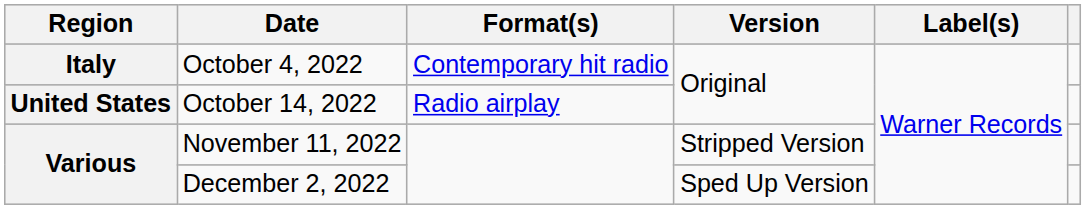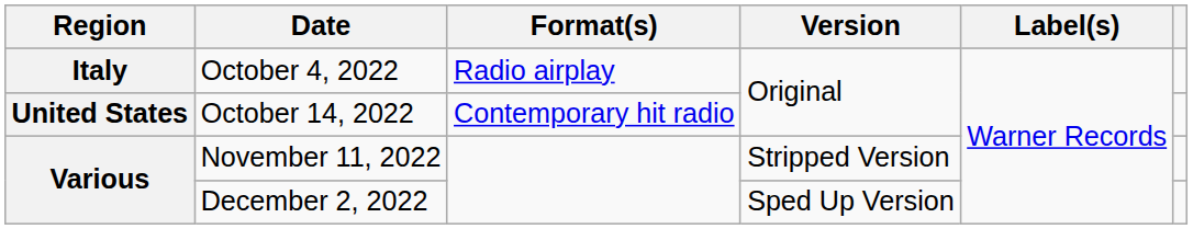October 4, 2022 | Format(s): Contemporary hit radio -> Radio airplay
October 14, 2022 | Format(s): Radio airplay -> Contemporary hit radio
